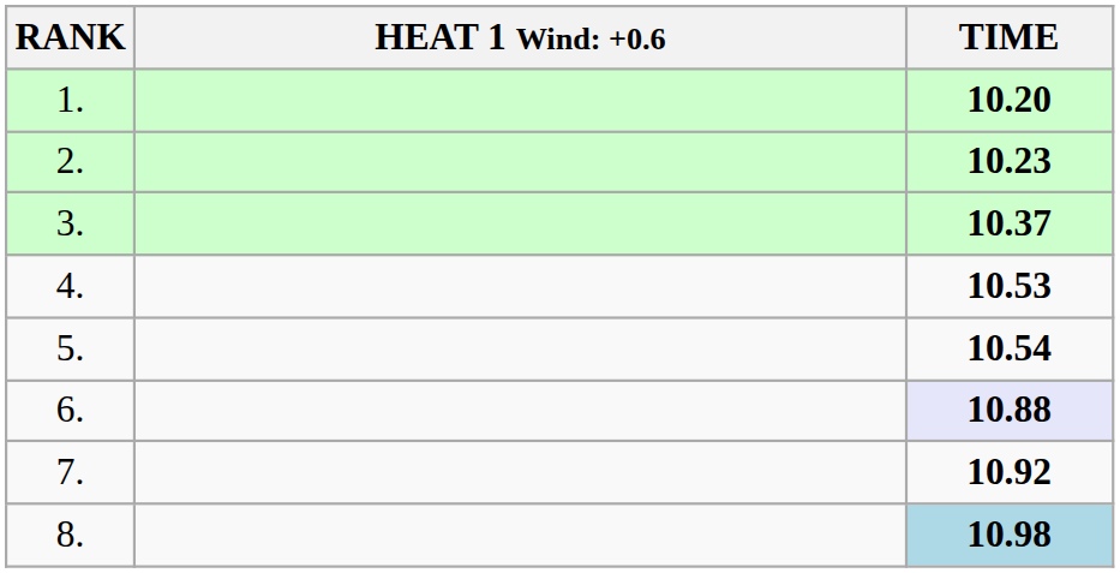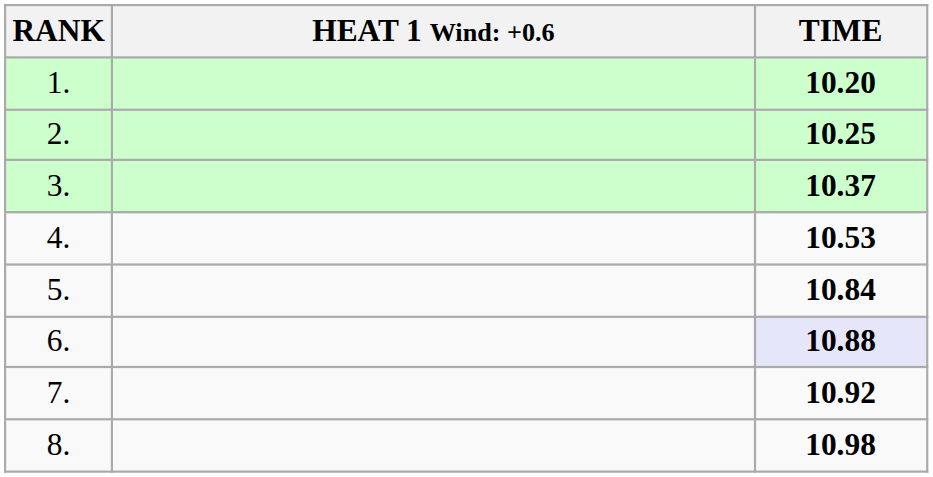2. | TIME: 10.23 -> 10.25
5. | TIME: 10.54 -> 10.84
8. | TIME: lightblue background -> no background
